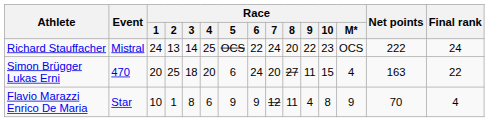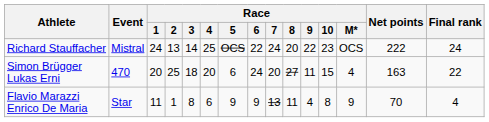Flavio Marazzi Enrico De Maria | Race / 1: 10 -> 11
Flavio Marazzi Enrico De Maria | Race / 7: 12 -> 13
